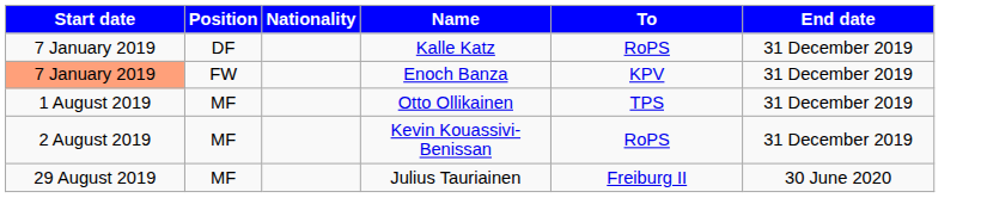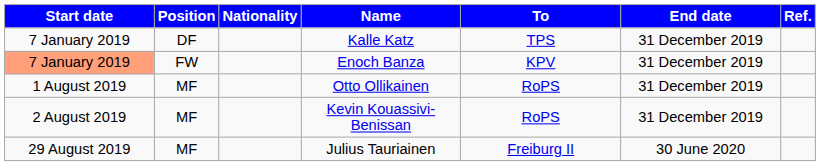+ column: Ref.
Kalle Katz | To: RoPS -> TPS
Otto Ollikainen | To: TPS -> RoPS
